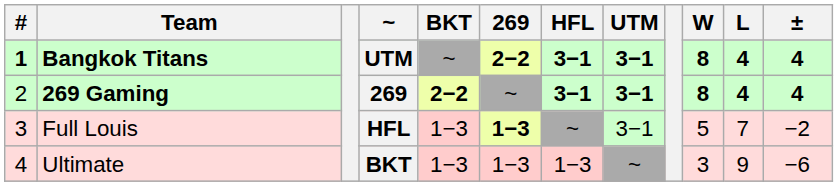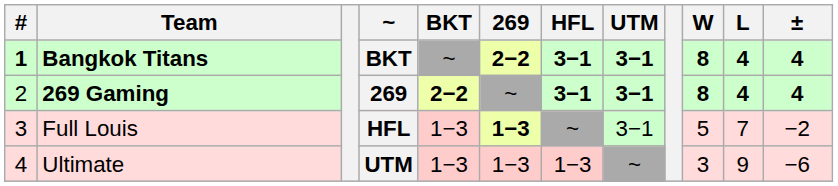Bangkok Titans | ~: UTM -> BKT
Ultimate | ~: BKT -> UTM
